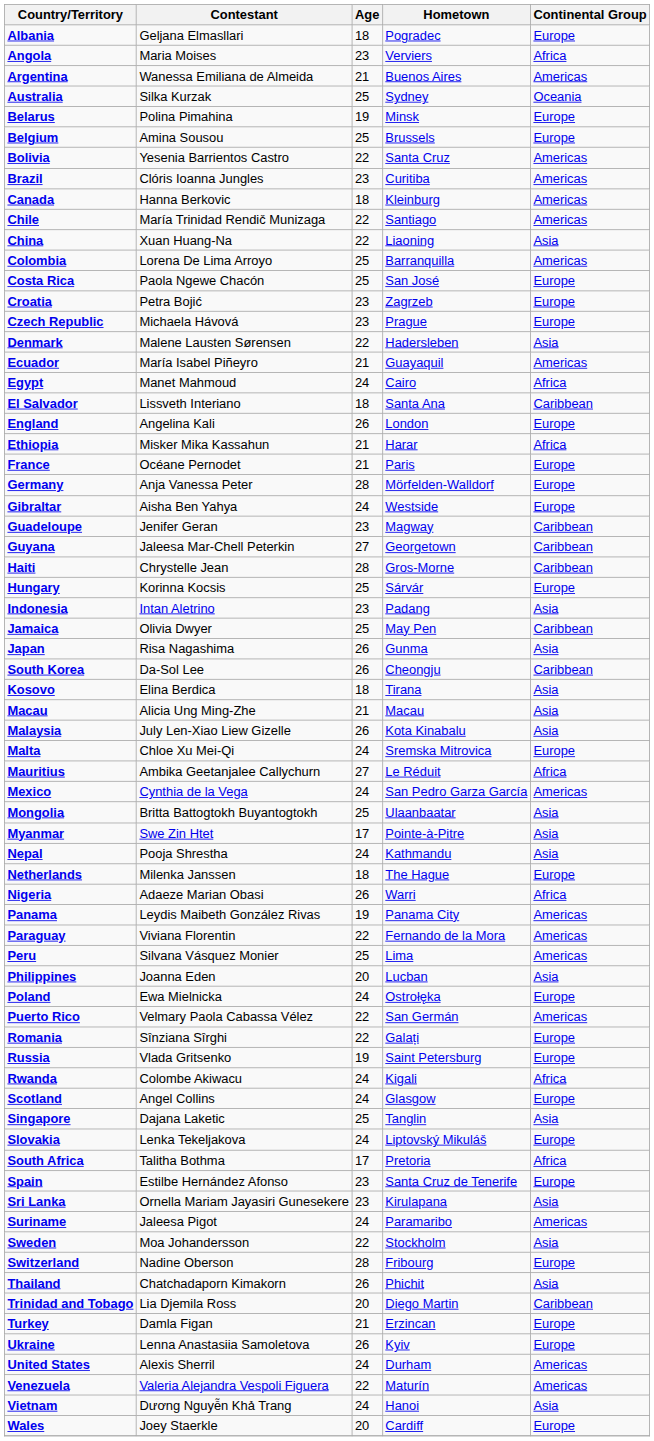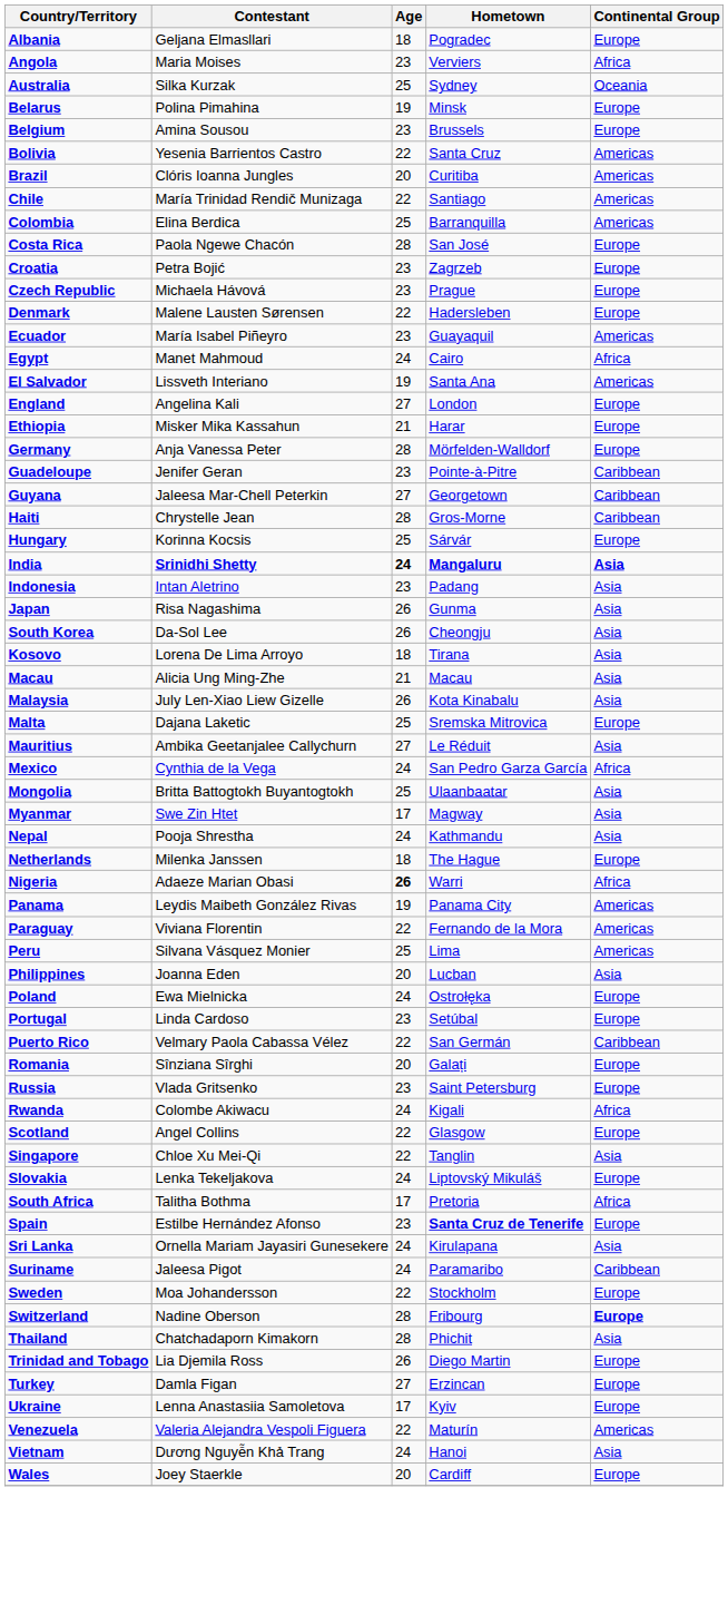- row: Argentina | Wanessa Emiliana de Almeida | 21 | Buenos Aires | Americas
Belgium | Age: 25 -> 23
Brazil | Age: 23 -> 20
- row: Canada | Hanna Berkovic | 18 | Kleinburg | Americas
- row: China | Xuan Huang-Na | 22 | Liaoning | Asia
Colombia | Contestant: Lorena De Lima Arroyo -> Elina Berdica
Costa Rica | Age: 25 -> 28
Denmark | Continental Group: Asia -> Europe
Ecuador | Age: 21 -> 23
El Salvador | Age: 18 -> 19
El Salvador | Continental Group: Caribbean -> Americas
England | Age: 26 -> 27
Ethiopia | Continental Group: Africa -> Europe
- row: France | Océane Pernodet | 21 | Paris | Europe
- row: Gibraltar | Aisha Ben Yahya | 24 | Westside | Europe
Guadeloupe | Hometown: Magway -> Pointe-à-Pitre
+ row: India | Srinidhi Shetty | 24 | Mangaluru | Asia
- row: Jamaica | Olivia Dwyer | 25 | May Pen | Caribbean
South Korea | Continental Group: Caribbean -> Asia
Kosovo | Contestant: Elina Berdica -> Lorena De Lima Arroyo
Malta | Contestant: Chloe Xu Mei-Qi -> Dajana Laketic
Malta | Age: 24 -> 25
Mauritius | Continental Group: Africa -> Asia
Mexico | Continental Group: Americas -> Africa
Myanmar | Hometown: Pointe-à-Pitre -> Magway
Nigeria | Age: normal -> bold
+ row: Portugal | Linda Cardoso | 23 | Setúbal | Europe
Puerto Rico | Continental Group: Americas -> Caribbean
Romania | Age: 22 -> 20
Russia | Age: 19 -> 23
Scotland | Age: 24 -> 22
Singapore | Contestant: Dajana Laketic -> Chloe Xu Mei-Qi
Singapore | Age: 25 -> 22
Spain | Hometown: normal -> bold
Sri Lanka | Age: 23 -> 24
Suriname | Continental Group: Americas -> Caribbean
Sweden | Continental Group: Asia -> Europe
Switzerland | Continental Group: normal -> bold
Thailand | Age: 26 -> 28
Trinidad and Tobago | Age: 20 -> 26
Trinidad and Tobago | Continental Group: Caribbean -> Europe
Turkey | Age: 21 -> 27
Ukraine | Age: 26 -> 17
- row: United States | Alexis Sherril | 24 | Durham | Americas
